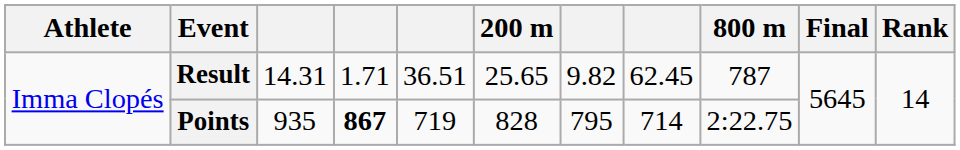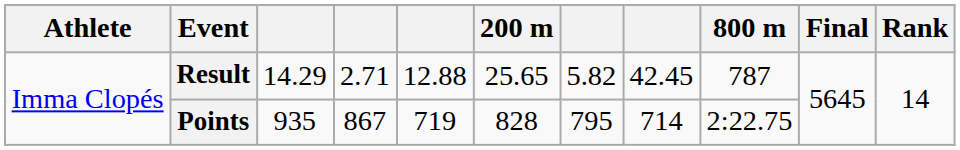Result | column 3: 14.31 -> 14.29
Result | column 4: 1.71 -> 2.71
Result | column 5: 36.51 -> 12.88
Result | column 7: 9.82 -> 5.82
Result | column 8: 62.45 -> 42.45
Points | column 4: bold -> normal
